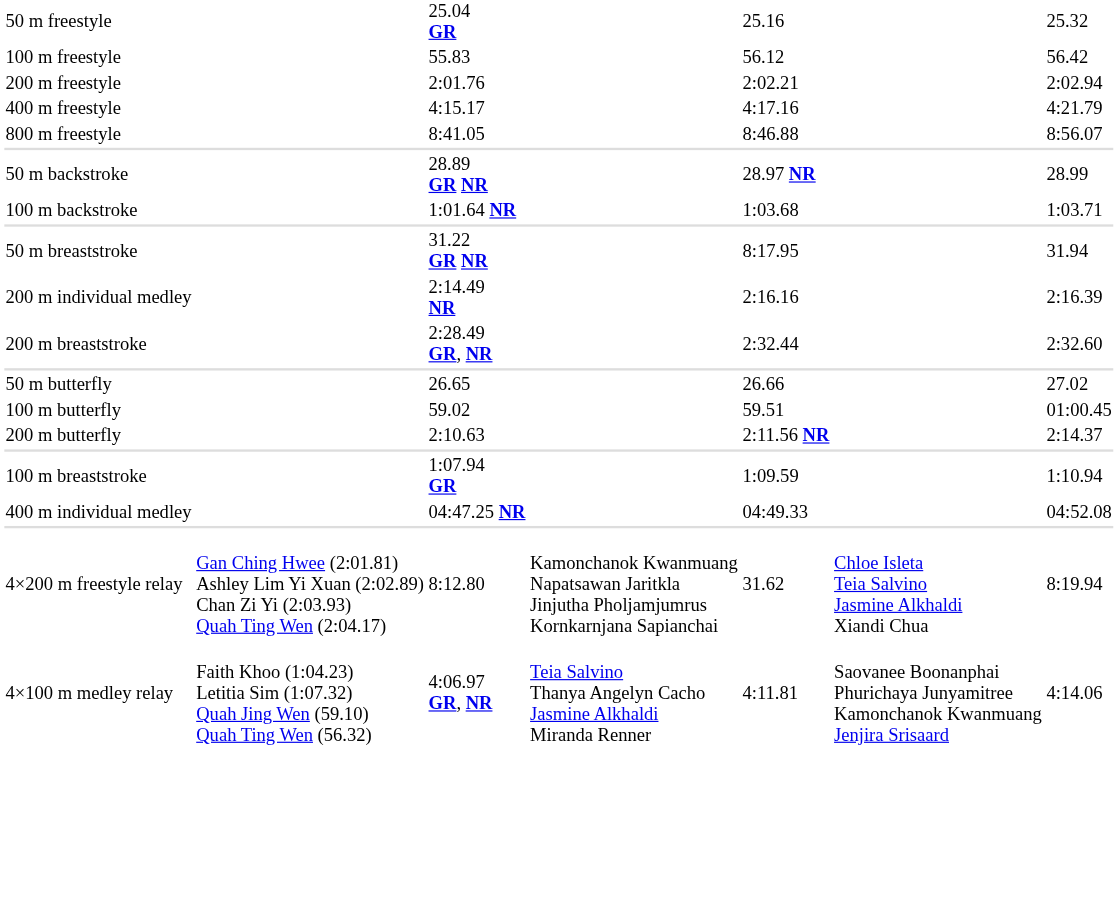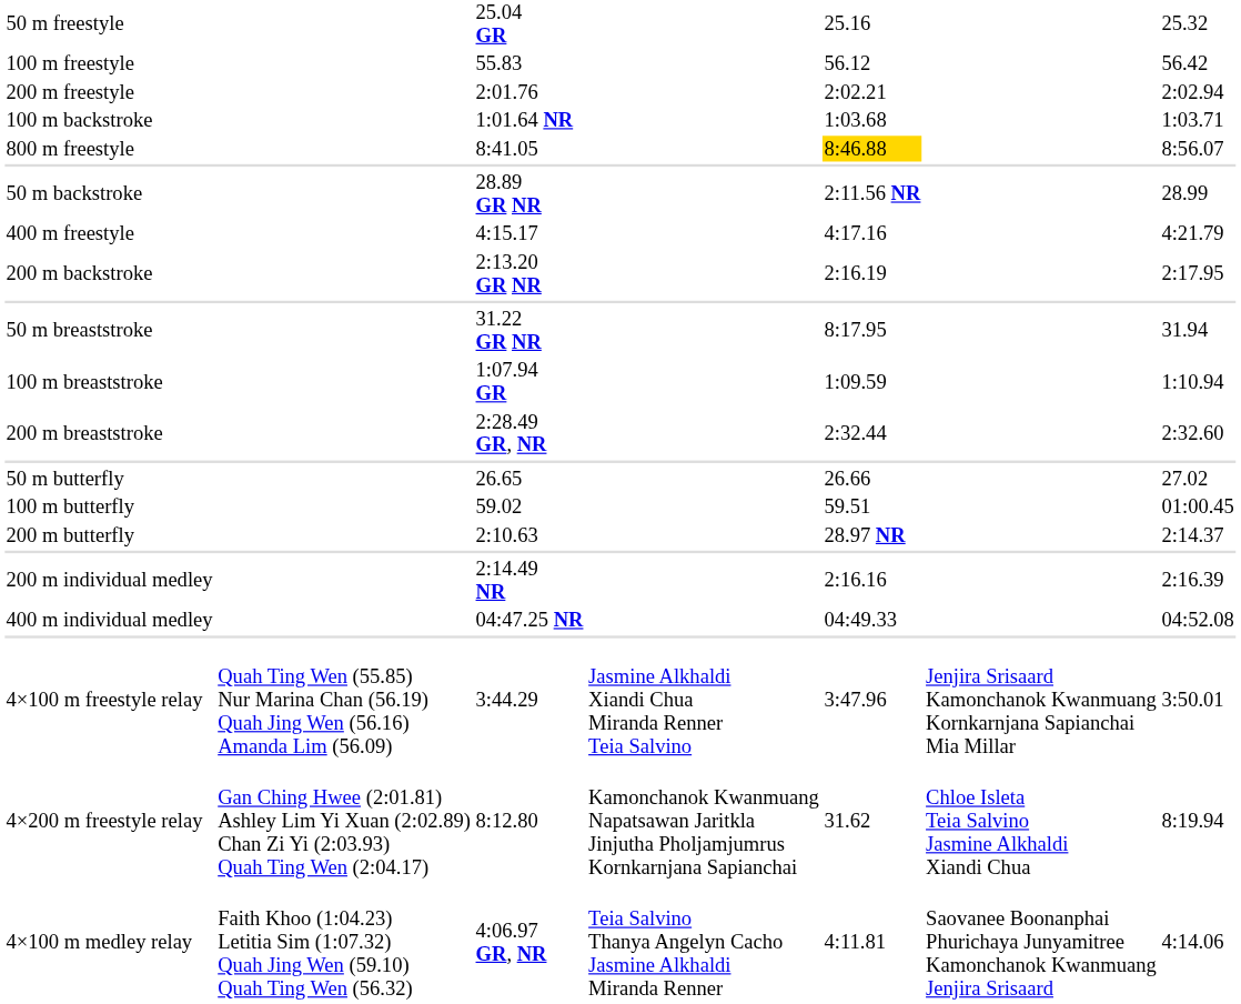rows swapped: 400 m freestyle <-> 100 m backstroke
800 m freestyle | column 5: no background -> gold background
50 m backstroke | column 5: 28.97 NR -> 2:11.56 NR
+ row: 200 m backstroke | 2:13.20 GR NR | 2:16.19 | 2:17.95
rows swapped: 100 m breaststroke <-> 200 m individual medley
200 m butterfly | column 5: 2:11.56 NR -> 28.97 NR
+ row: 4×100 m freestyle relay | Quah Ting Wen (55.85) Nur Marina Chan (56.19) Quah Jing Wen (56.16) Amanda Lim (56.09) | 3:44.29 | Jasmine Alkhaldi Xiandi Chua Miranda Renner Teia Salvino | 3:47.96 | Jenjira Srisaard Kamonchanok Kwanmuang Kornkarnjana Sapianchai Mia Millar | 3:50.01
